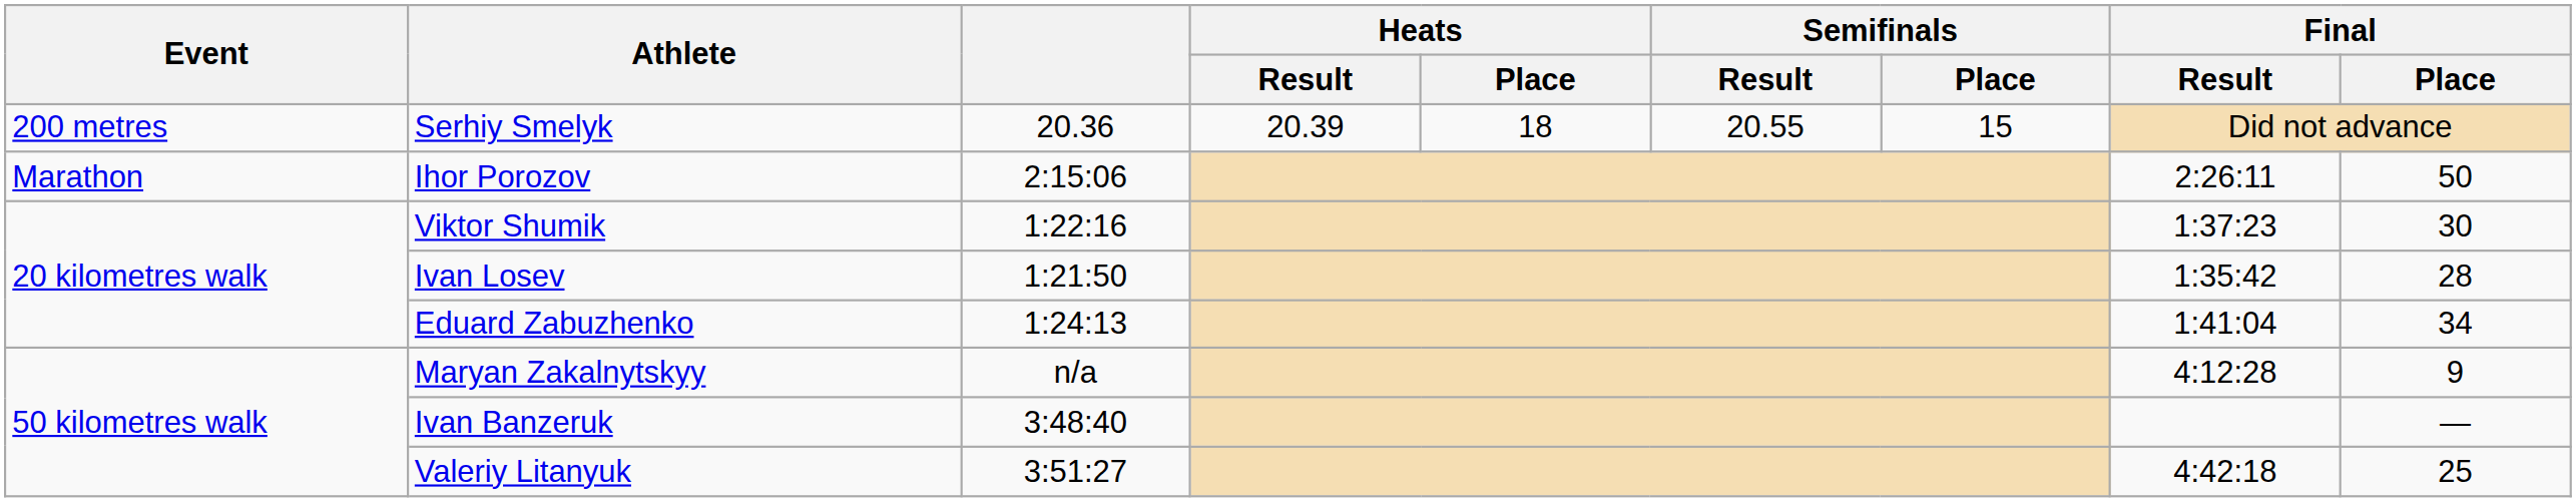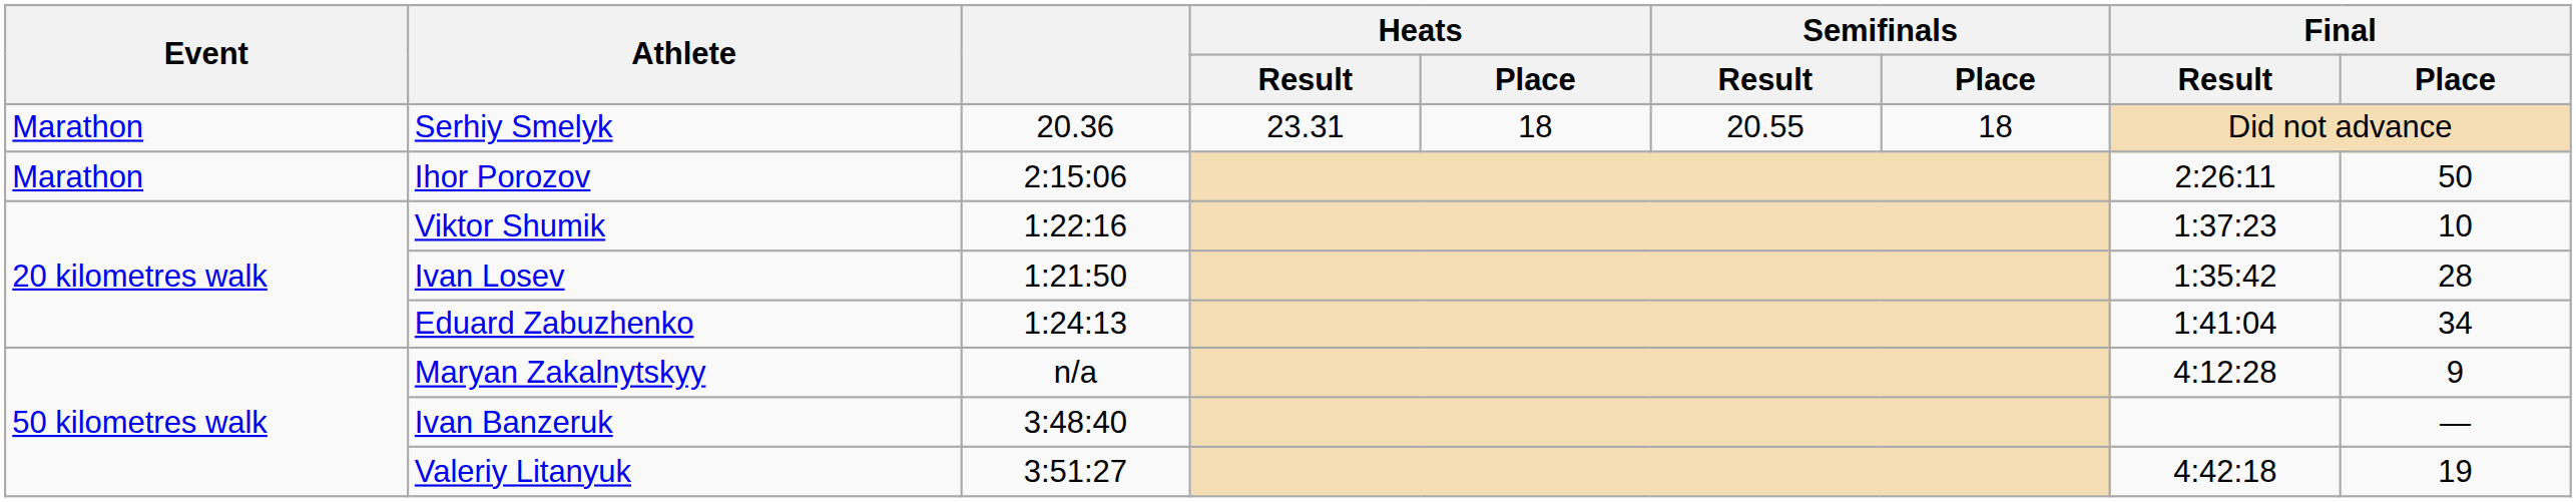Serhiy Smelyk | Event: 200 metres -> Marathon
Serhiy Smelyk | Heats / Result: 20.39 -> 23.31
Serhiy Smelyk | Semifinals / Place: 15 -> 18
Viktor Shumik | Final / Place: 30 -> 10
Valeriy Litanyuk | Final / Place: 25 -> 19
